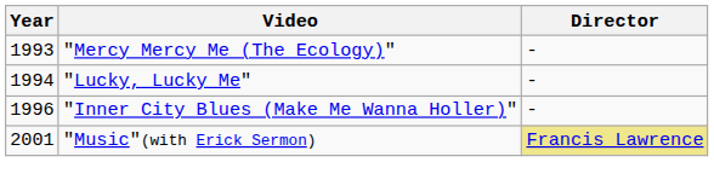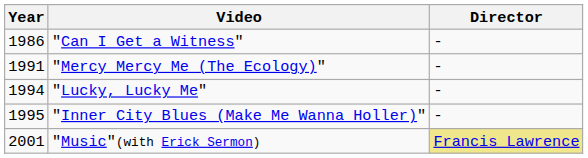+ row: 1986 | "Can I Get a Witness" | -
"Mercy Mercy Me (The Ecology)" | Year: 1993 -> 1991
"Inner City Blues (Make Me Wanna Holler)" | Year: 1996 -> 1995
